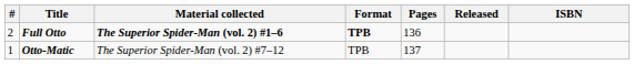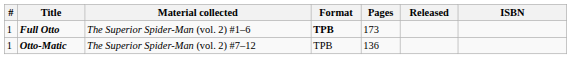Full Otto | #: 2 -> 1
Full Otto | Material collected: bold -> normal
Full Otto | Pages: 136 -> 173
Otto-Matic | Pages: 137 -> 136
